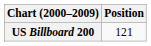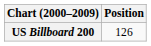US Billboard 200 | Position: 121 -> 126
